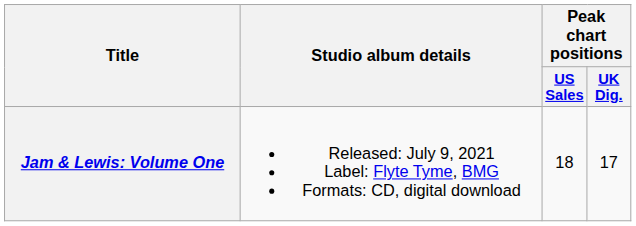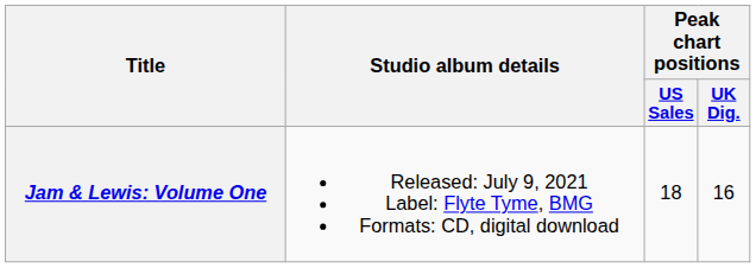Jam & Lewis: Volume One | Peak chart positions / UK Dig.: 17 -> 16
